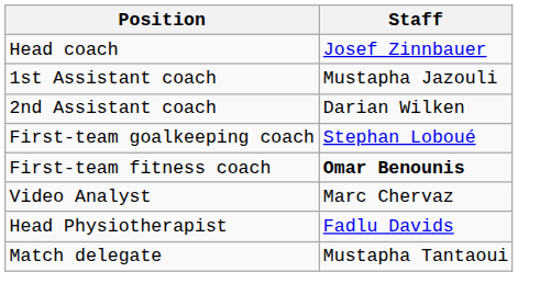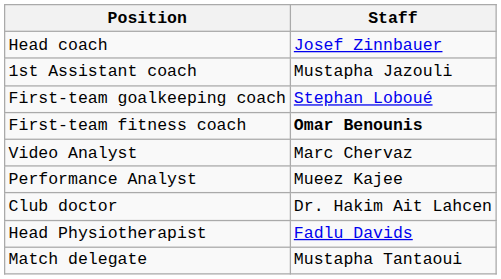- row: 2nd Assistant coach | Darian Wilken
+ row: Performance Analyst | Mueez Kajee
+ row: Club doctor | Dr. Hakim Ait Lahcen
